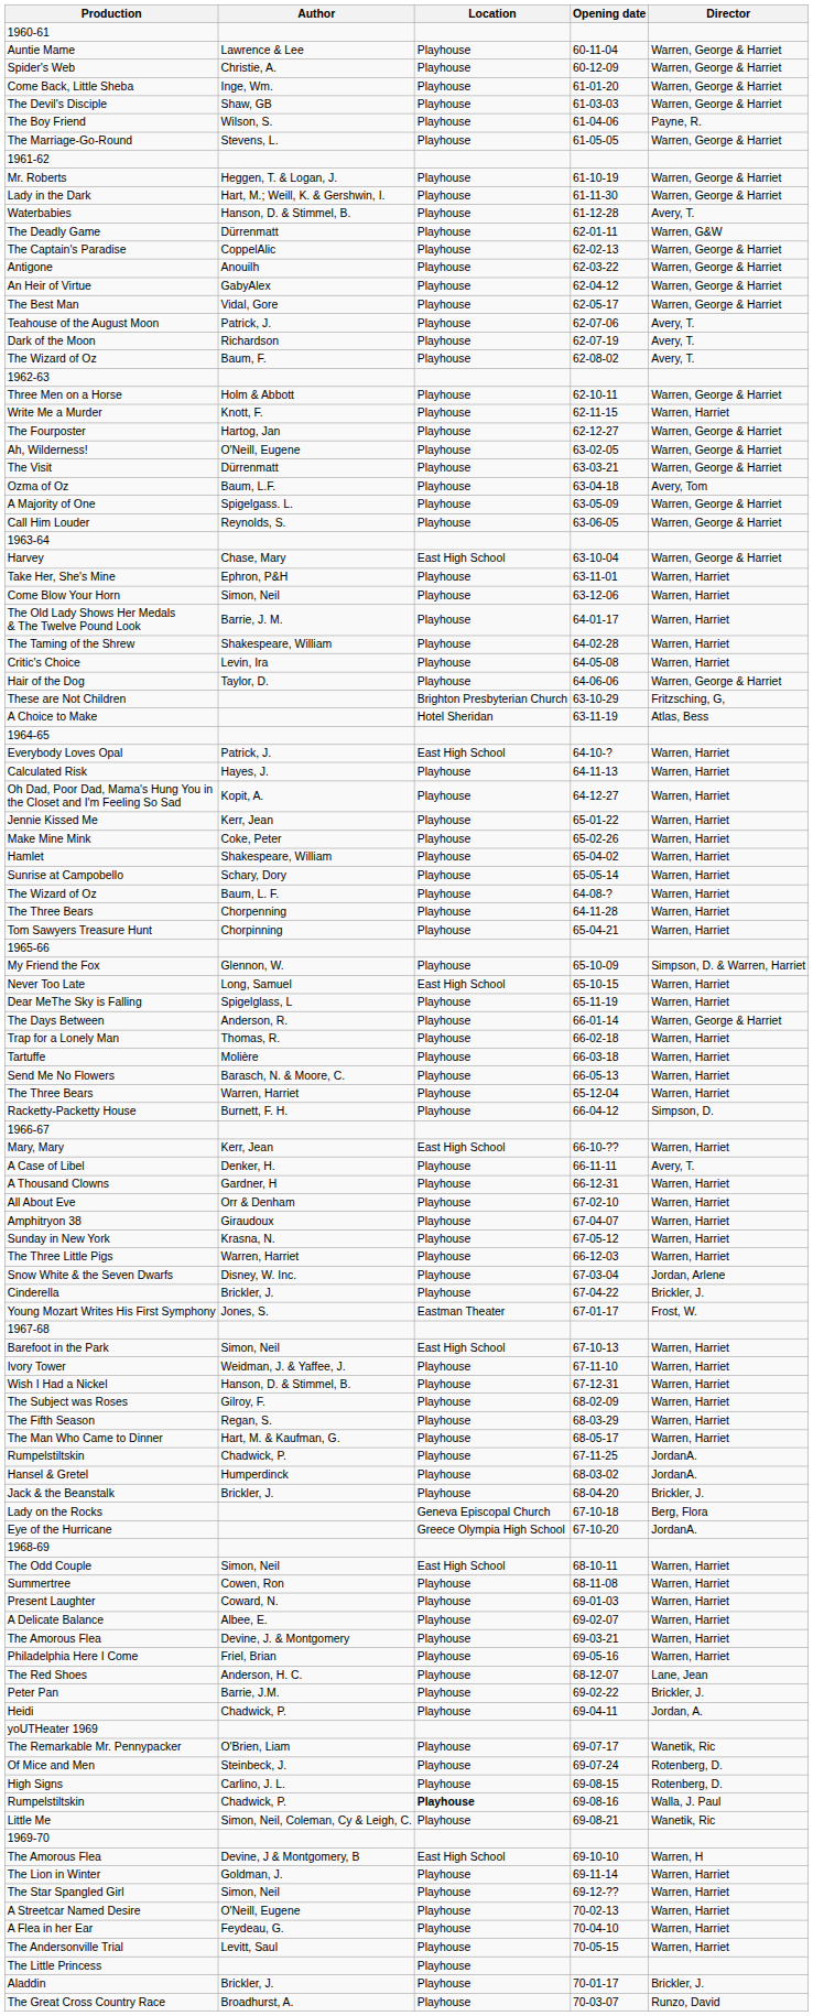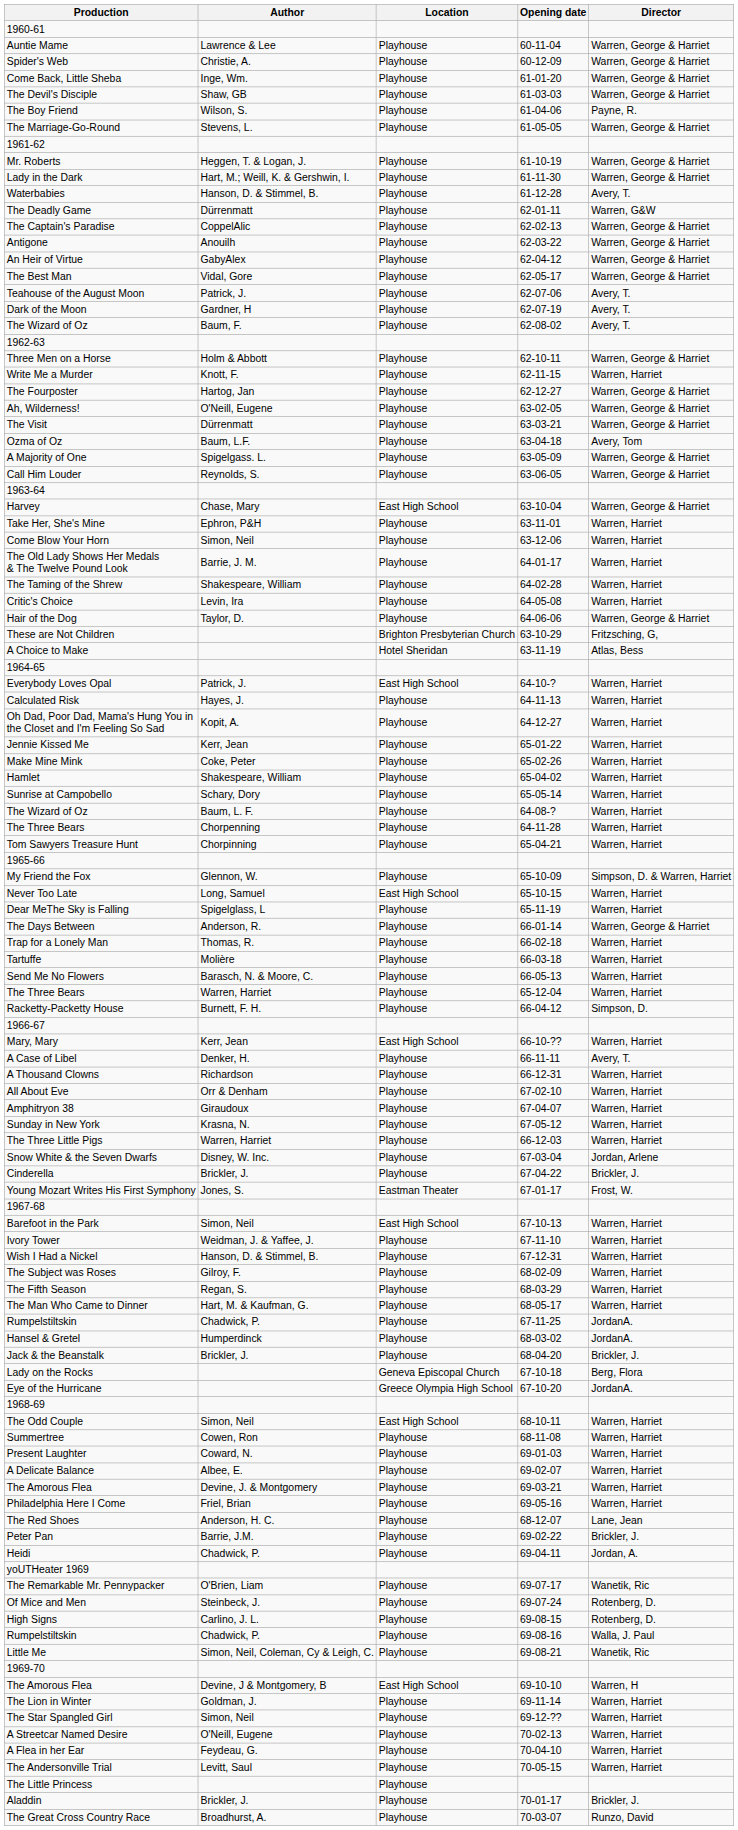Dark of the Moon | Author: Richardson -> Gardner, H
A Thousand Clowns | Author: Gardner, H -> Richardson
Rumpelstiltskin / 69-08-16 | Location: bold -> normal
